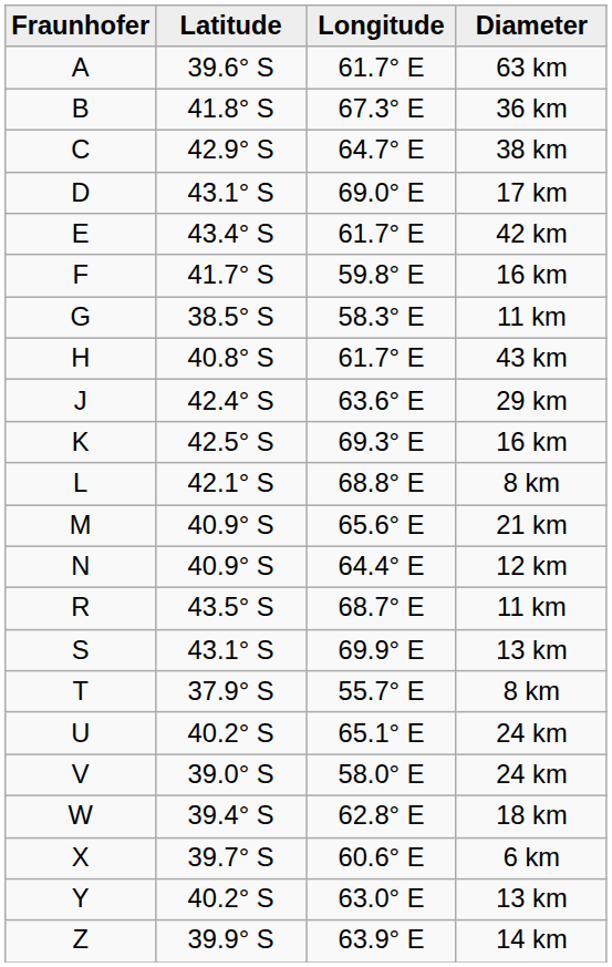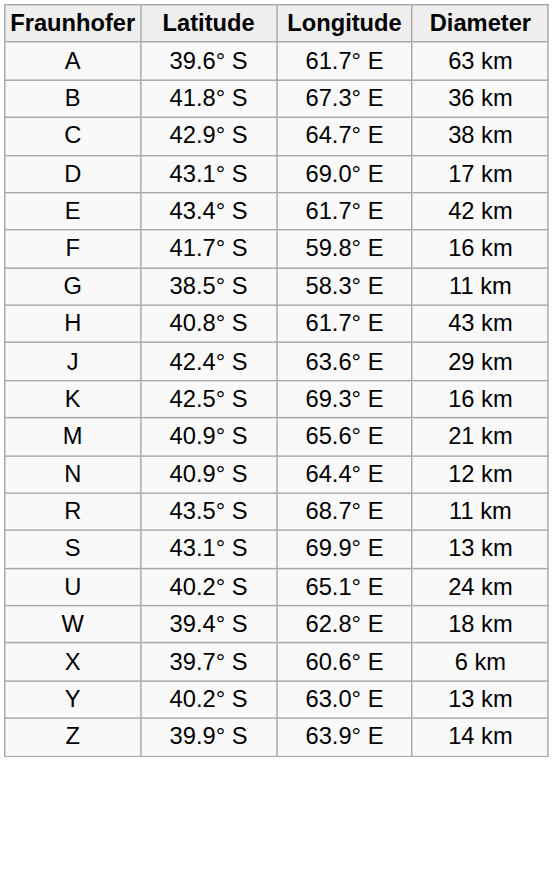- row: L | 42.1° S | 68.8° E | 8 km
- row: T | 37.9° S | 55.7° E | 8 km
- row: V | 39.0° S | 58.0° E | 24 km
